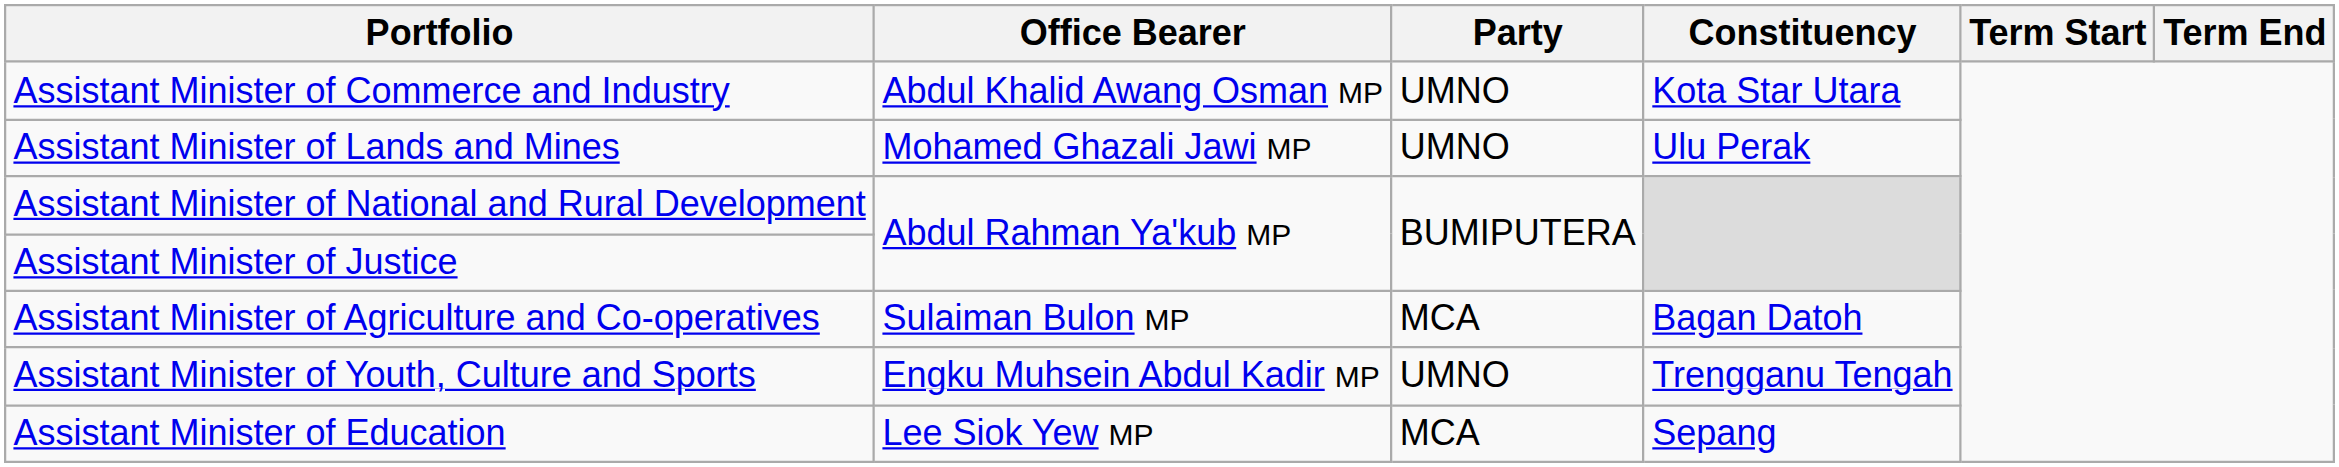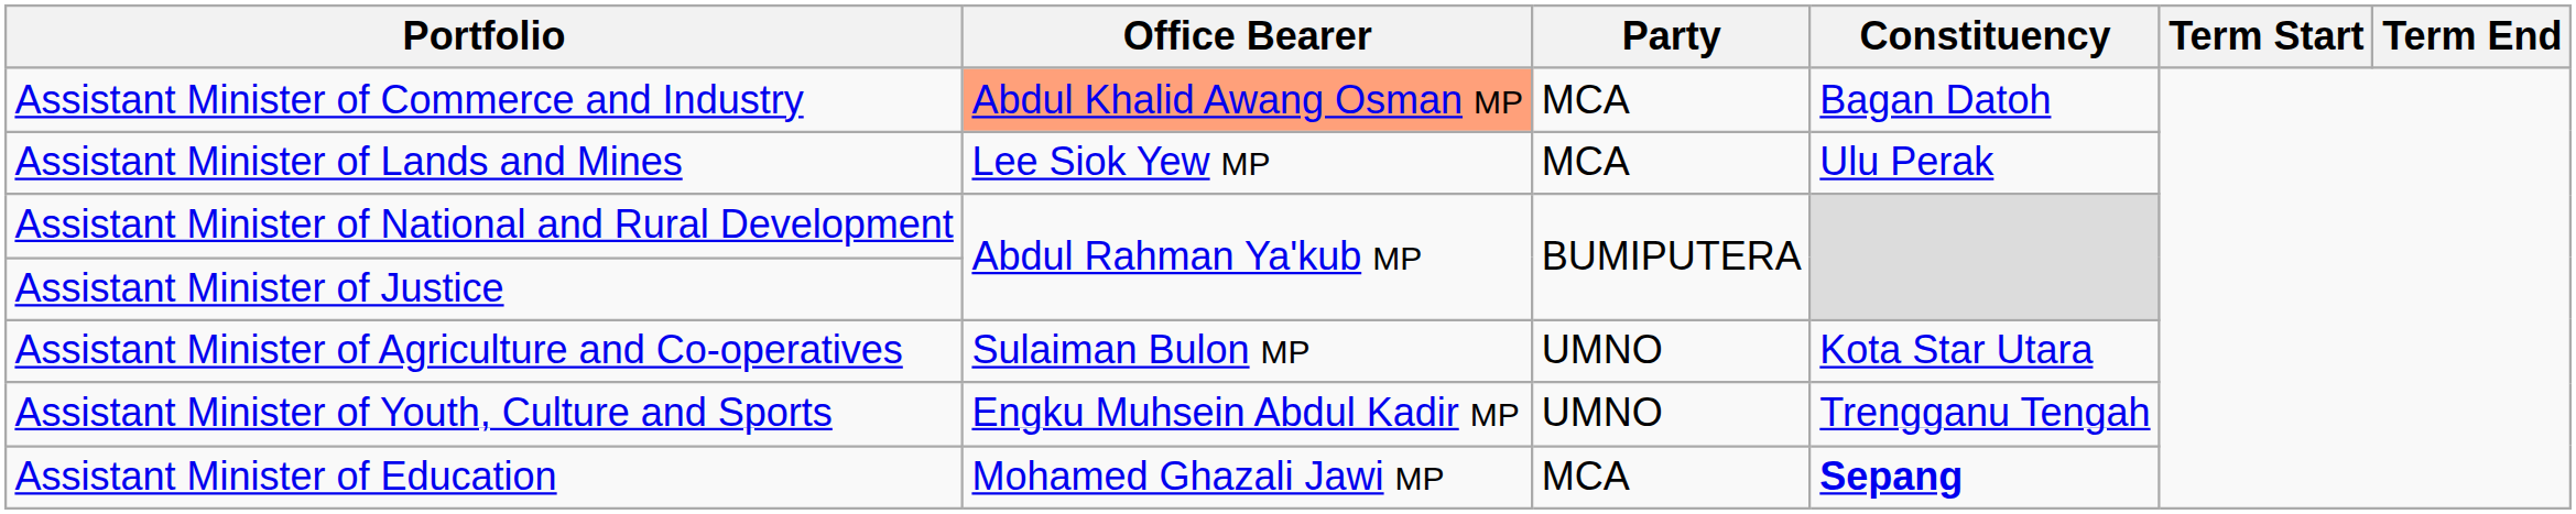Assistant Minister of Commerce and Industry | Office Bearer: no background -> lightsalmon background
Assistant Minister of Commerce and Industry | Party: UMNO -> MCA
Assistant Minister of Commerce and Industry | Constituency: Kota Star Utara -> Bagan Datoh
Assistant Minister of Lands and Mines | Office Bearer: Mohamed Ghazali Jawi MP -> Lee Siok Yew MP
Assistant Minister of Lands and Mines | Party: UMNO -> MCA
Assistant Minister of Agriculture and Co-operatives | Party: MCA -> UMNO
Assistant Minister of Agriculture and Co-operatives | Constituency: Bagan Datoh -> Kota Star Utara
Assistant Minister of Education | Office Bearer: Lee Siok Yew MP -> Mohamed Ghazali Jawi MP
Assistant Minister of Education | Constituency: normal -> bold
